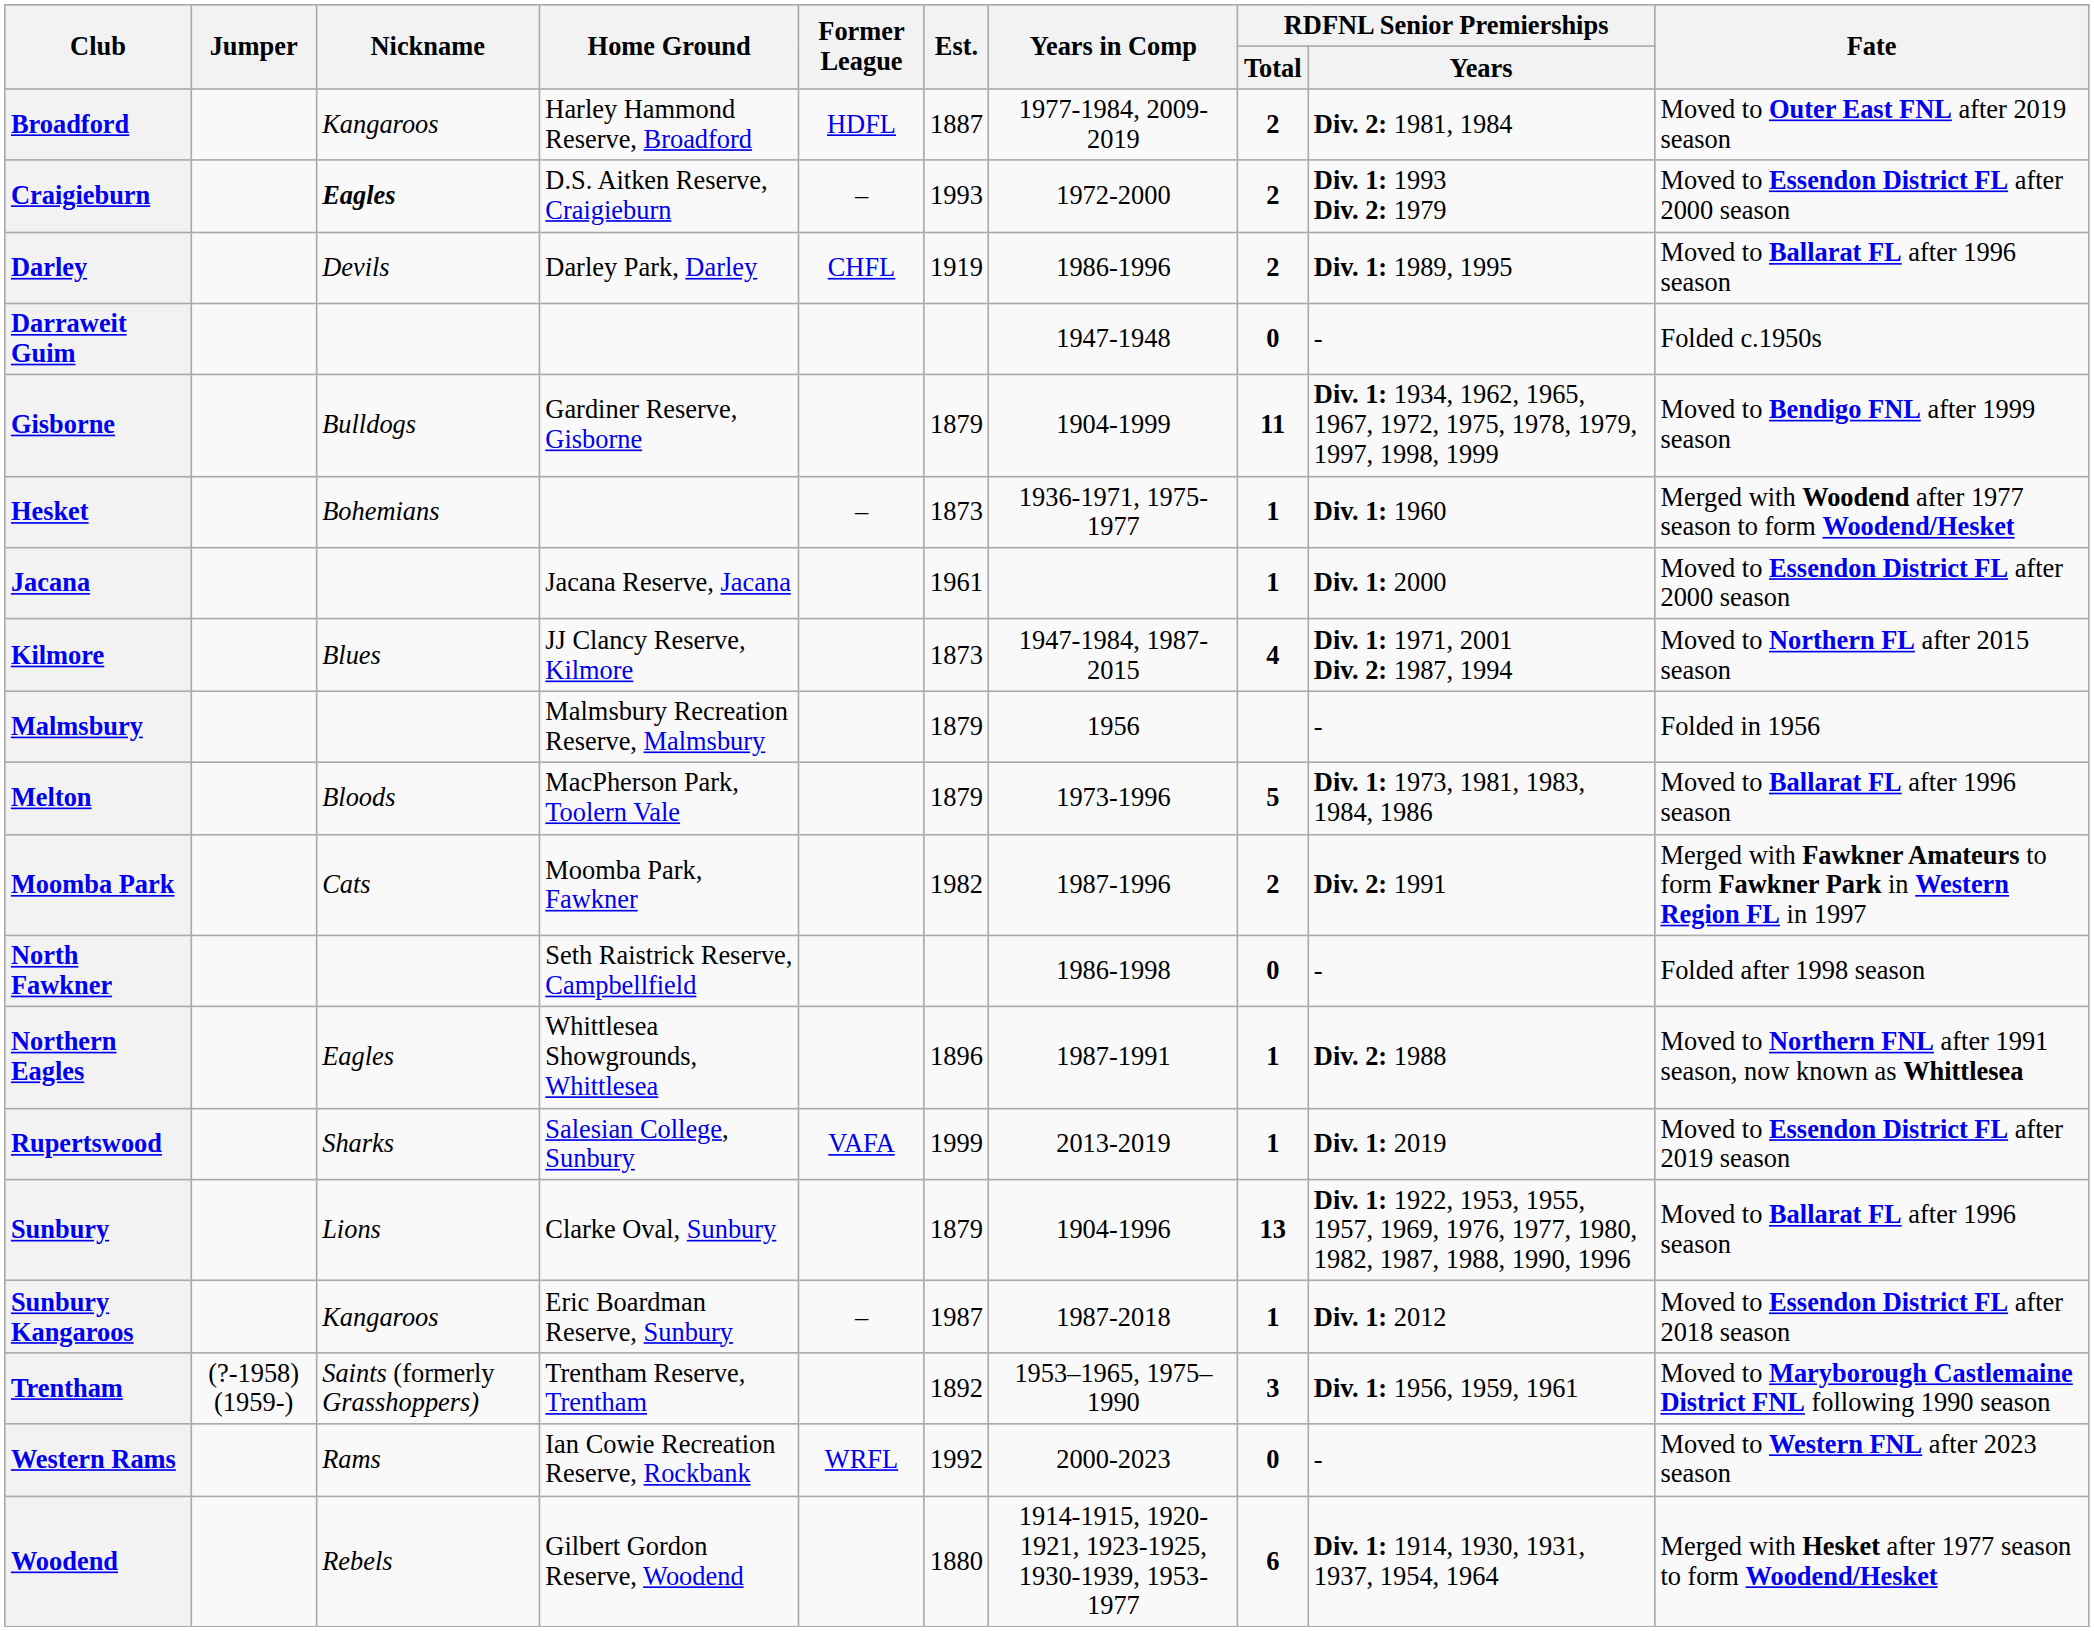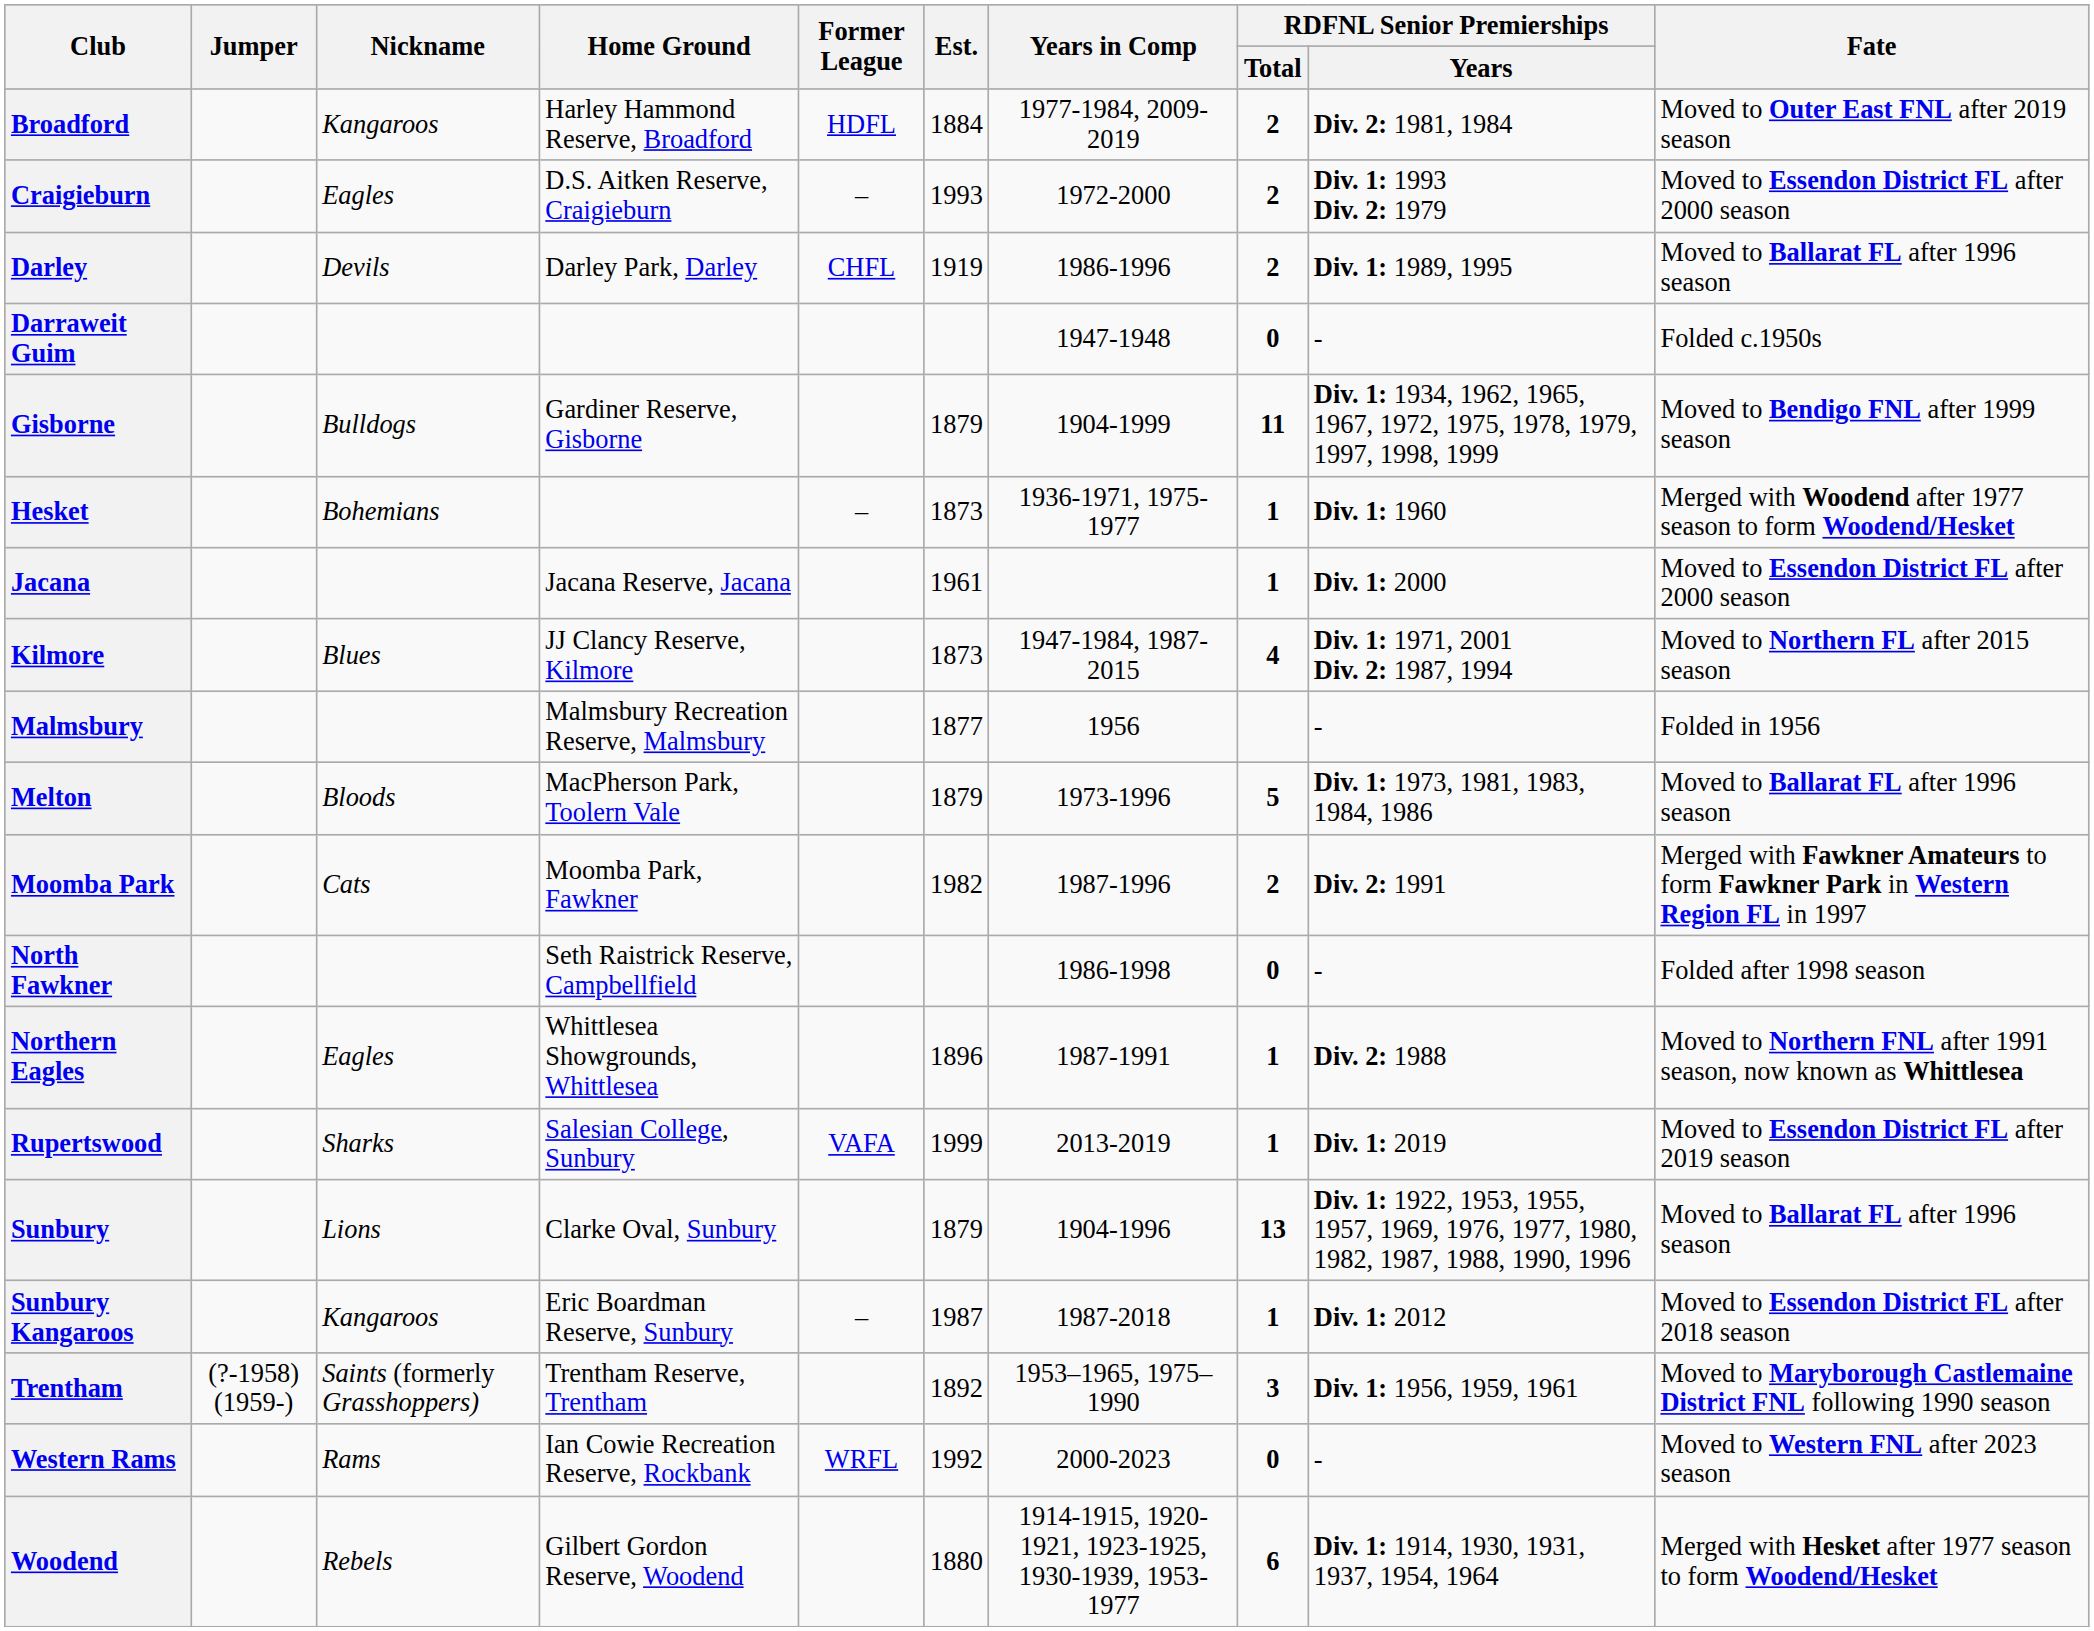Broadford | Est.: 1887 -> 1884
Craigieburn | Nickname: bold -> normal
Malmsbury | Est.: 1879 -> 1877
